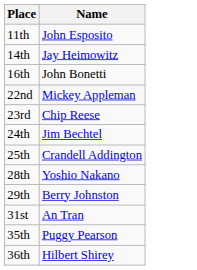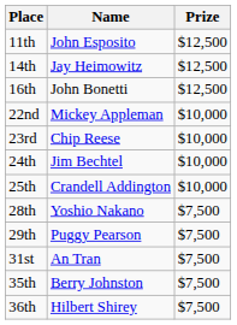+ column: Prize | $12,500 | $12,500 | $12,500 | $10,000 | $10,000 | $10,000 | $10,000 | $7,500 | $7,500 | $7,500 | $7,500 | $7,500
29th | Name: Berry Johnston -> Puggy Pearson
35th | Name: Puggy Pearson -> Berry Johnston
